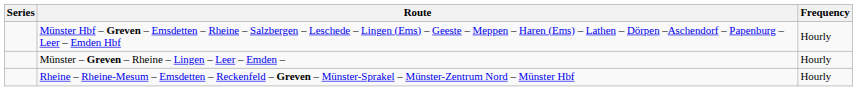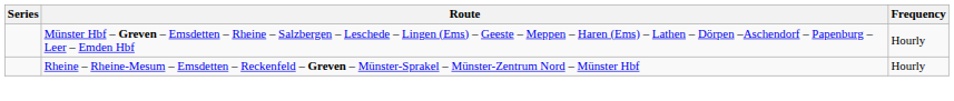- row: Münster – Greven – Rheine – Lingen – Leer – Emden – | Hourly
